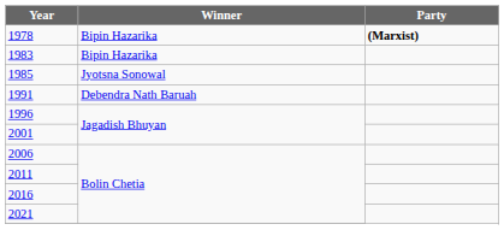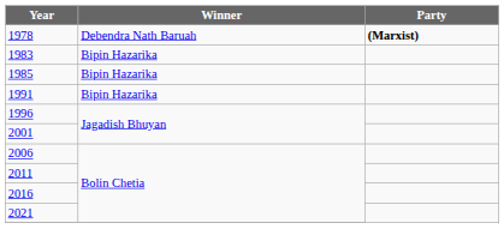1978 | Winner: Bipin Hazarika -> Debendra Nath Baruah
1985 | Winner: Jyotsna Sonowal -> Bipin Hazarika
1991 | Winner: Debendra Nath Baruah -> Bipin Hazarika
